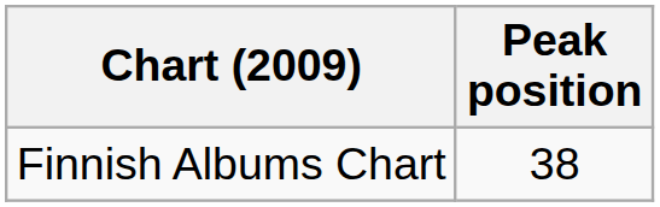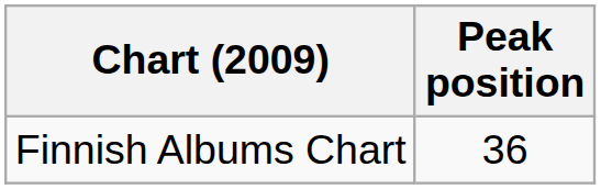Finnish Albums Chart | Peak position: 38 -> 36
